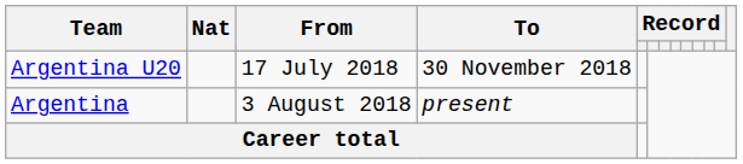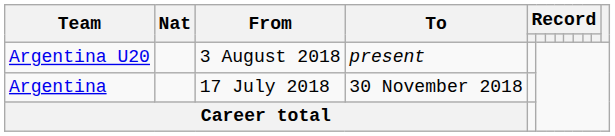Argentina U20 | From: 17 July 2018 -> 3 August 2018
Argentina U20 | To: 30 November 2018 -> present
Argentina | From: 3 August 2018 -> 17 July 2018
Argentina | To: present -> 30 November 2018
